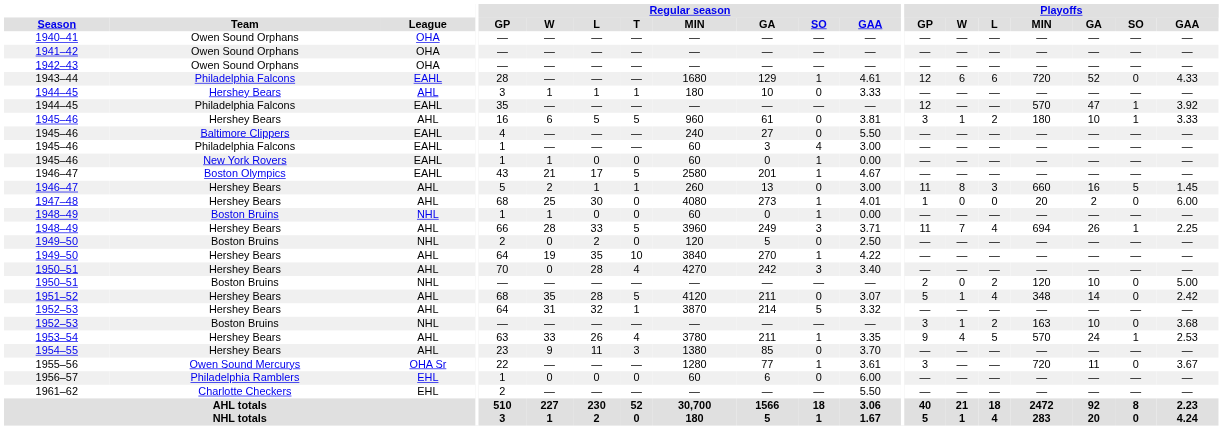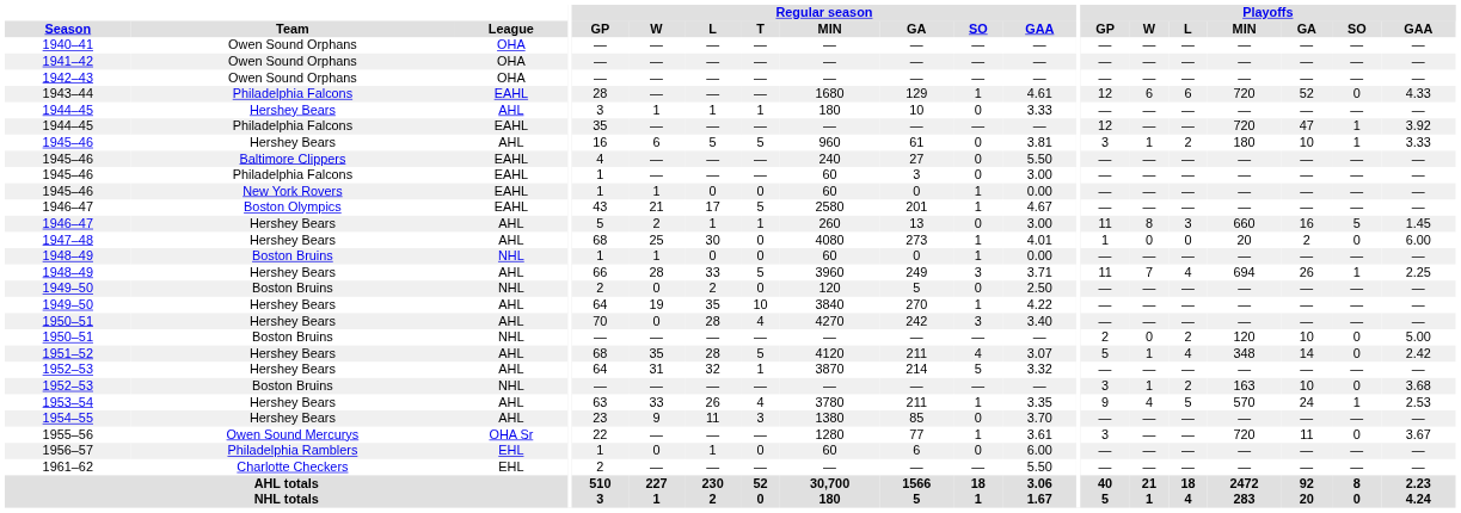1944–45 / Philadelphia Falcons | Playoffs / MIN: 570 -> 720
1945–46 / Philadelphia Falcons | Regular season / SO: 4 -> 0
1951–52 | Regular season / SO: 0 -> 4
1956–57 | Regular season / L: 0 -> 1
